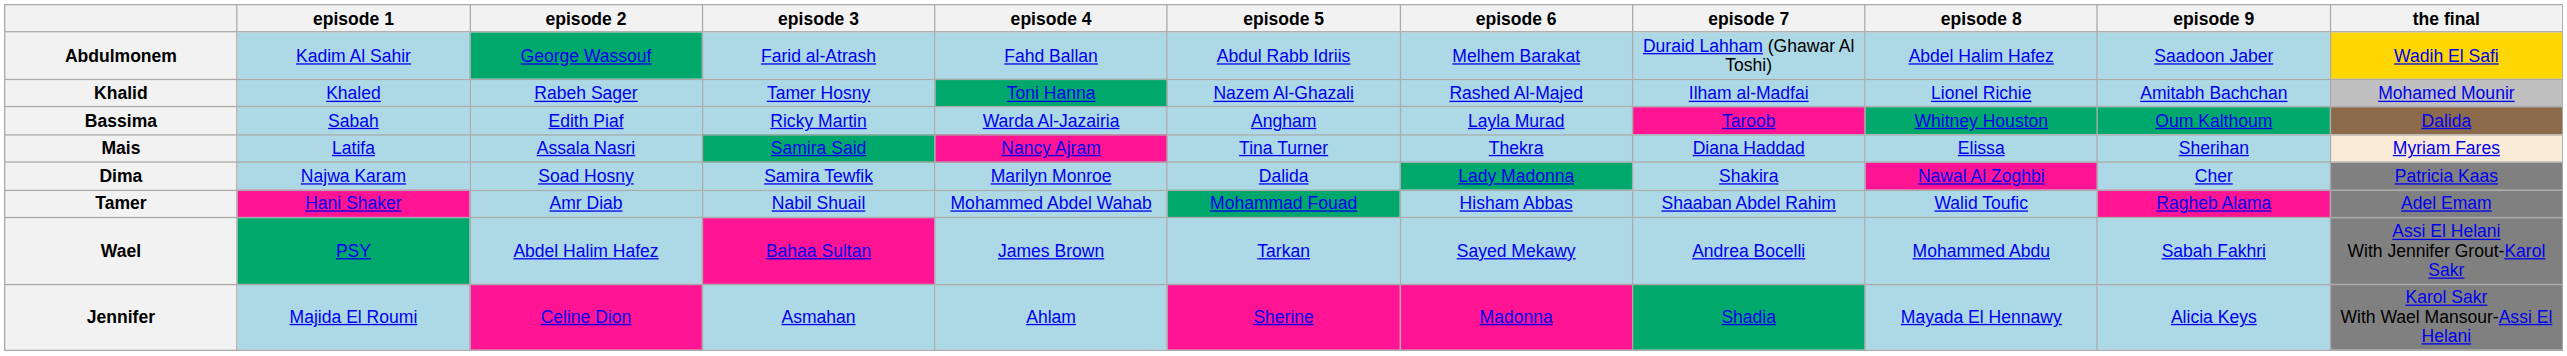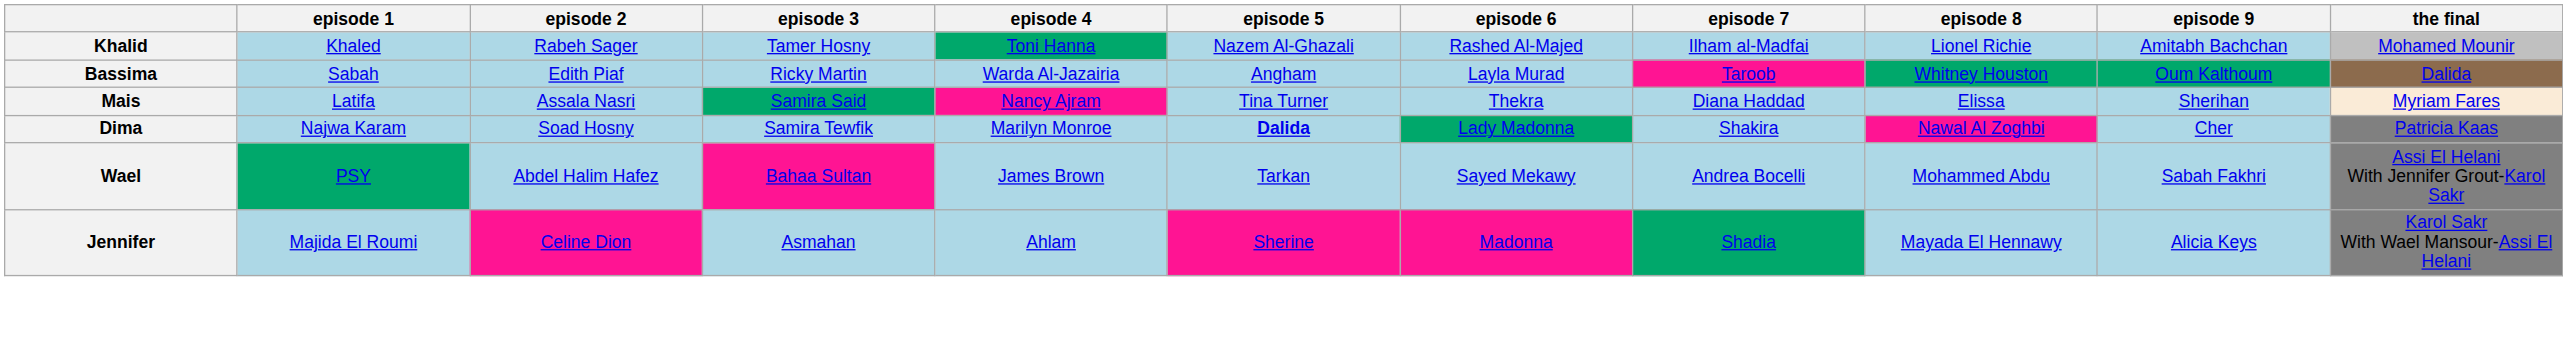- row: Abdulmonem | Kadim Al Sahir | George Wassouf | Farid al-Atrash | Fahd Ballan | Abdul Rabb Idriis | Melhem Barakat | Duraid Lahham (Ghawar Al Toshi) | Abdel Halim Hafez | Saadoon Jaber | Wadih El Safi
Dima | episode 5: normal -> bold
- row: Tamer | Hani Shaker | Amr Diab | Nabil Shuail | Mohammed Abdel Wahab | Mohammad Fouad | Hisham Abbas | Shaaban Abdel Rahim | Walid Toufic | Ragheb Alama | Adel Emam
